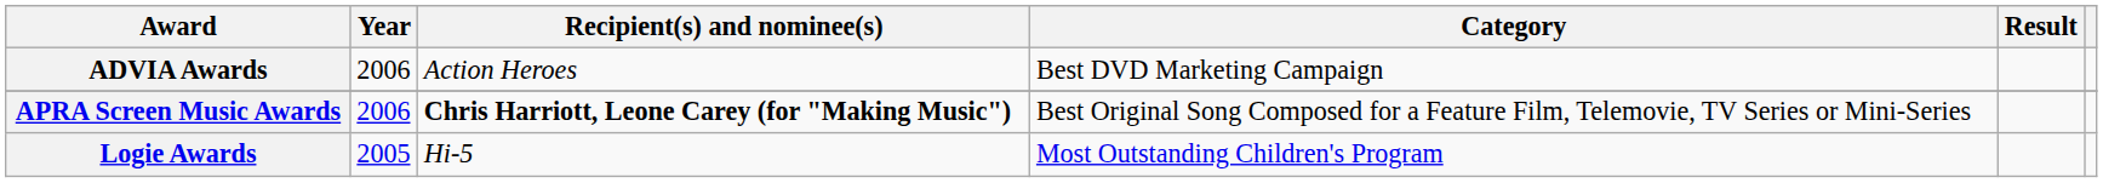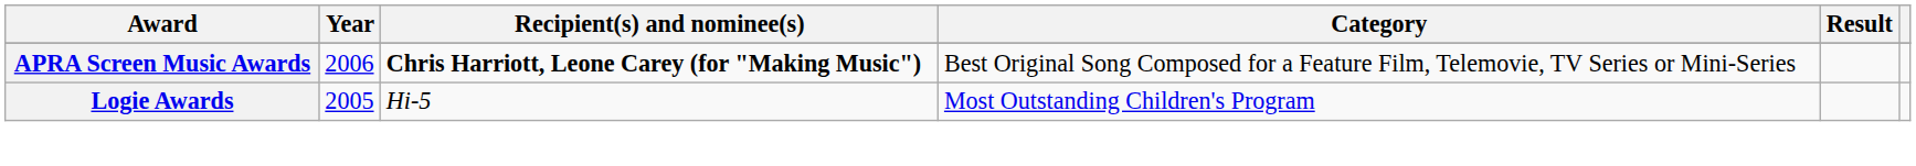- row: ADVIA Awards | 2006 | Action Heroes | Best DVD Marketing Campaign
